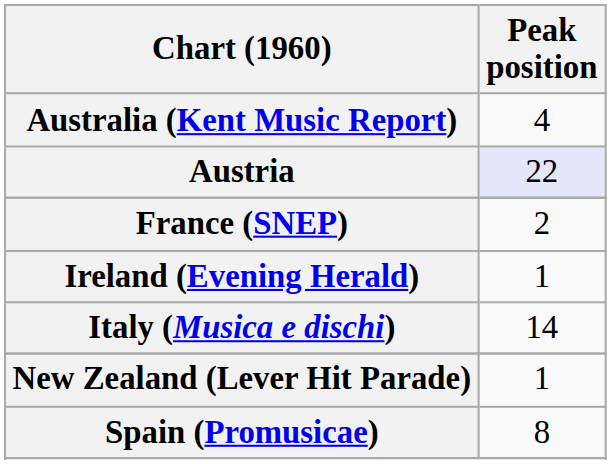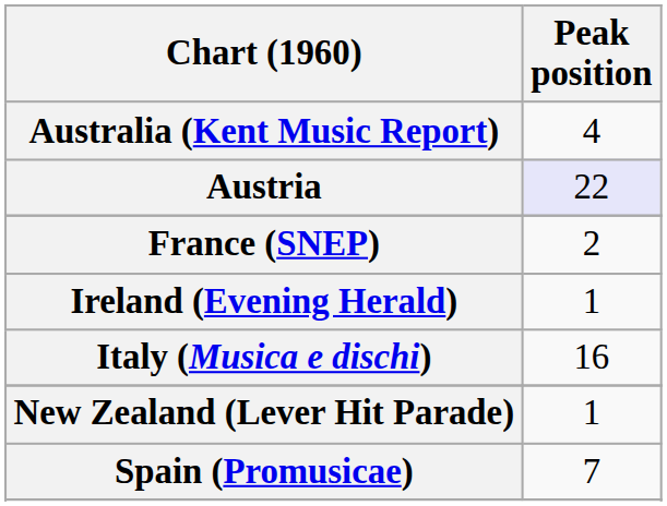Italy (Musica e dischi) | Peak position: 14 -> 16
Spain (Promusicae) | Peak position: 8 -> 7
